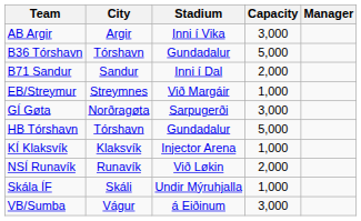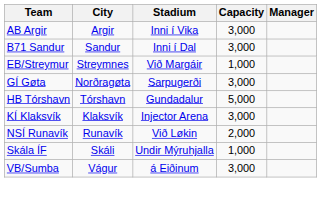- row: B36 Tórshavn | Tórshavn | Gundadalur | 5,000
B71 Sandur | Capacity: 2,000 -> 3,000
KÍ Klaksvík | Capacity: 1,000 -> 3,000
